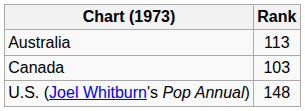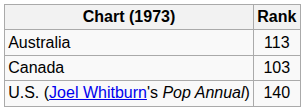U.S. (Joel Whitburn's Pop Annual) | Rank: 148 -> 140
